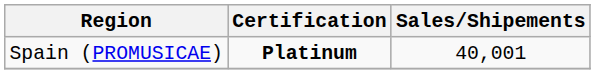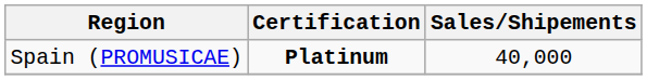Spain (PROMUSICAE) | Sales/Shipements: 40,001 -> 40,000
